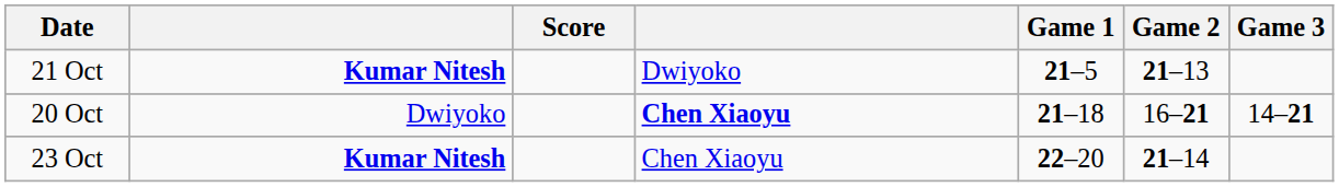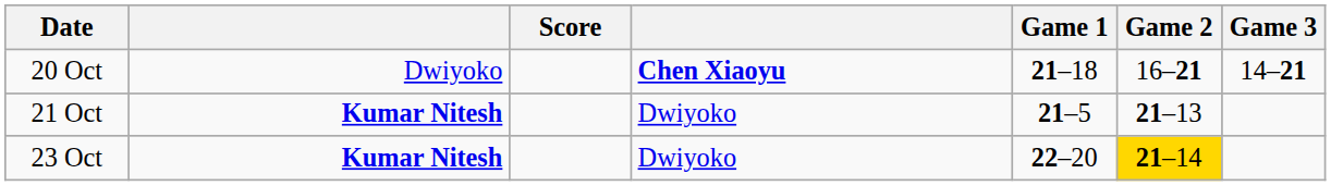rows swapped: 20 Oct <-> 21 Oct
23 Oct | column 4: Chen Xiaoyu -> Dwiyoko
23 Oct | Game 2: no background -> gold background
